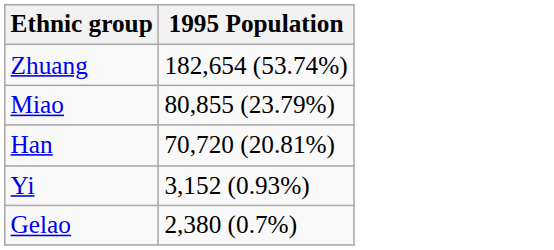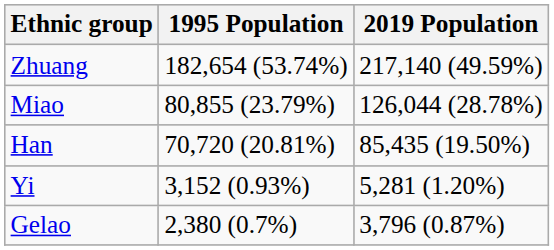+ column: 2019 Population | 217,140 (49.59%) | 126,044 (28.78%) | 85,435 (19.50%) | 5,281 (1.20%) | 3,796 (0.87%)
